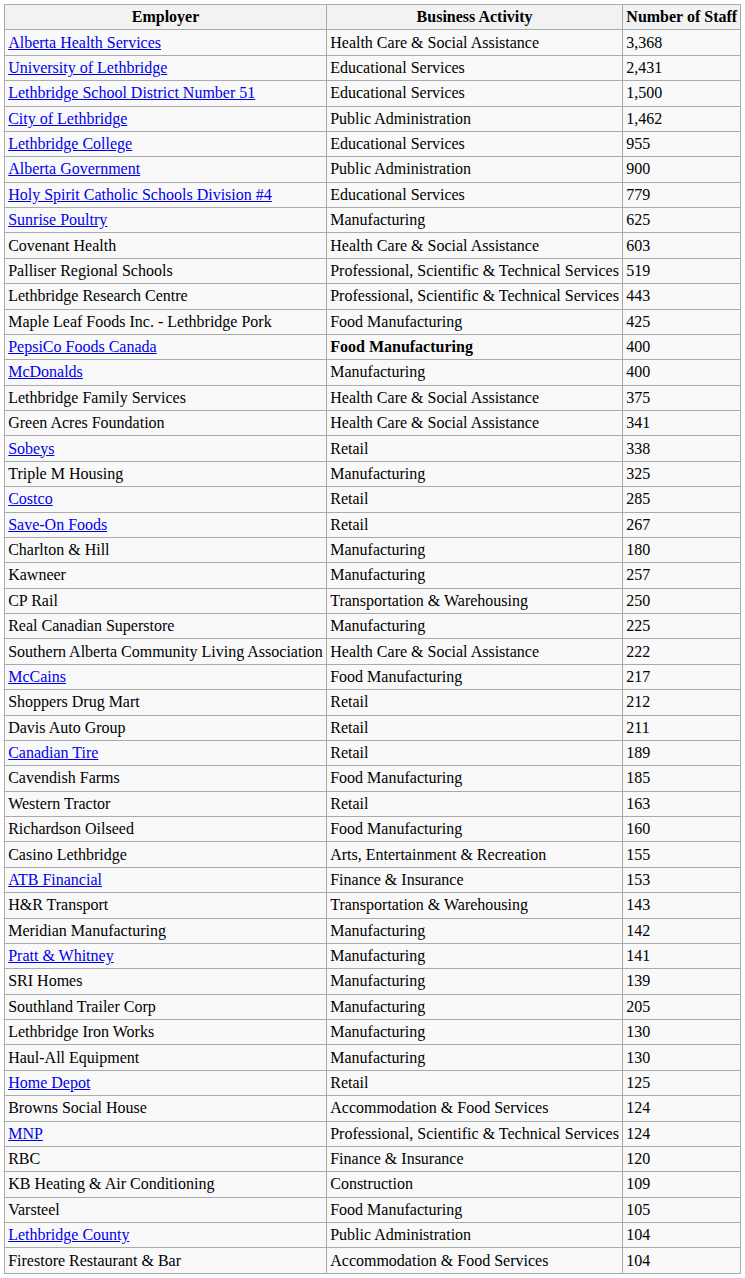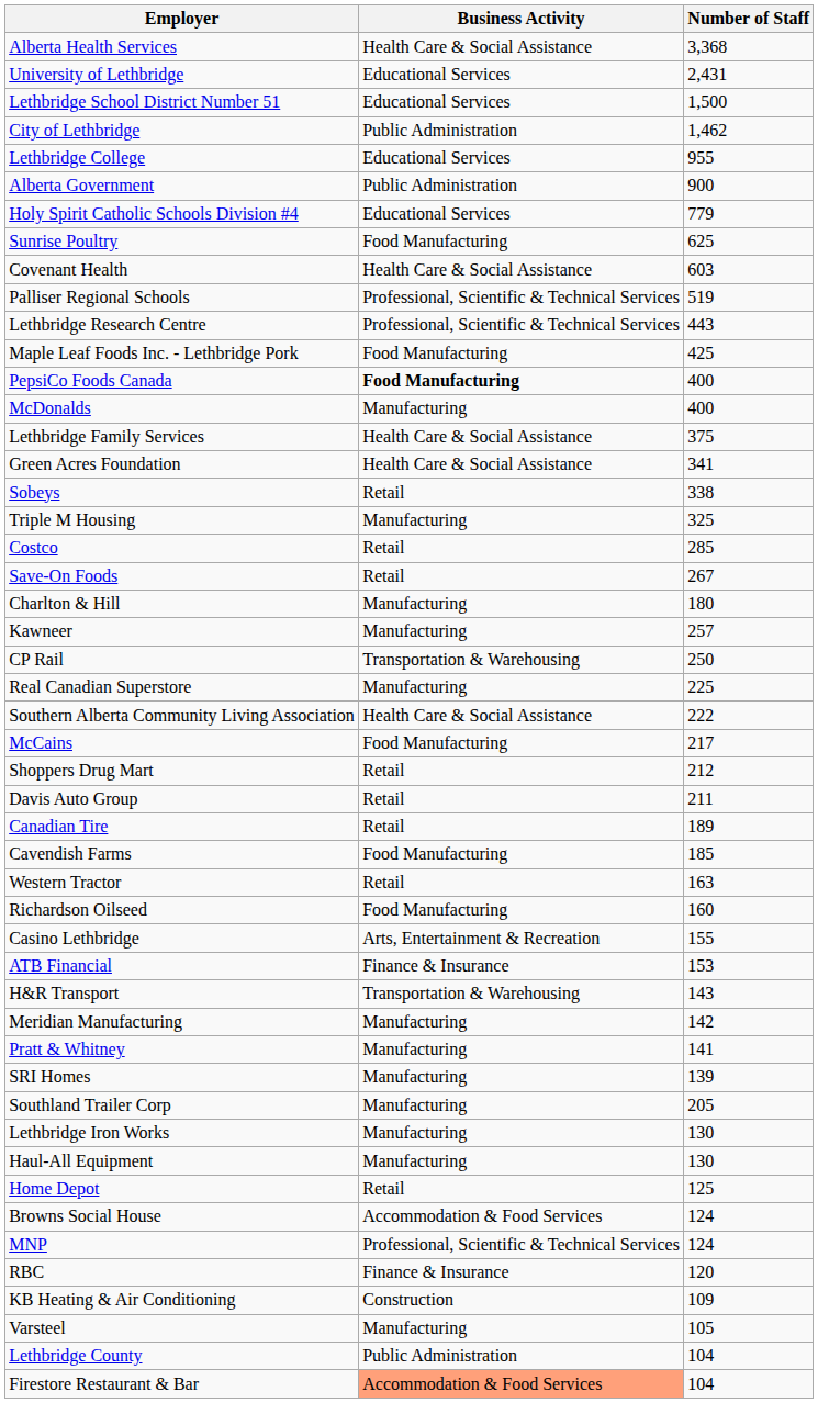Sunrise Poultry | Business Activity: Manufacturing -> Food Manufacturing
Varsteel | Business Activity: Food Manufacturing -> Manufacturing
Firestore Restaurant & Bar | Business Activity: no background -> lightsalmon background
